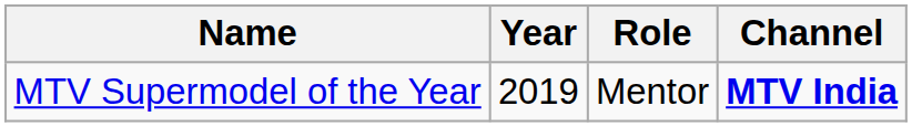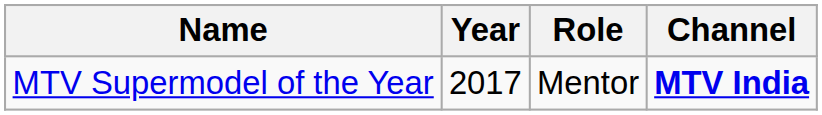MTV Supermodel of the Year | Year: 2019 -> 2017
